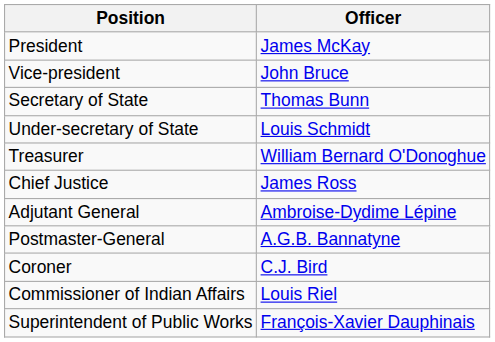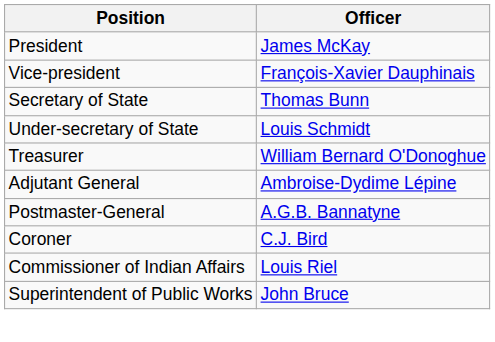Vice-president | Officer: John Bruce -> François-Xavier Dauphinais
- row: Chief Justice | James Ross
Superintendent of Public Works | Officer: François-Xavier Dauphinais -> John Bruce
